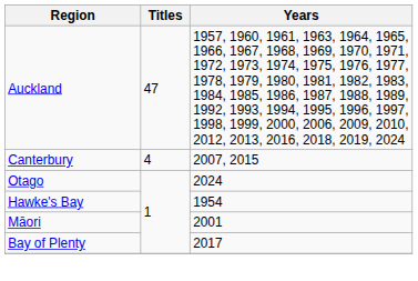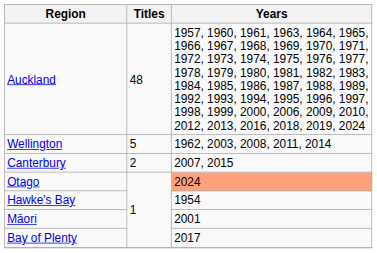Auckland | Titles: 47 -> 48
+ row: Wellington | 5 | 1962, 2003, 2008, 2011, 2014
Canterbury | Titles: 4 -> 2
Otago | Years: no background -> lightsalmon background
